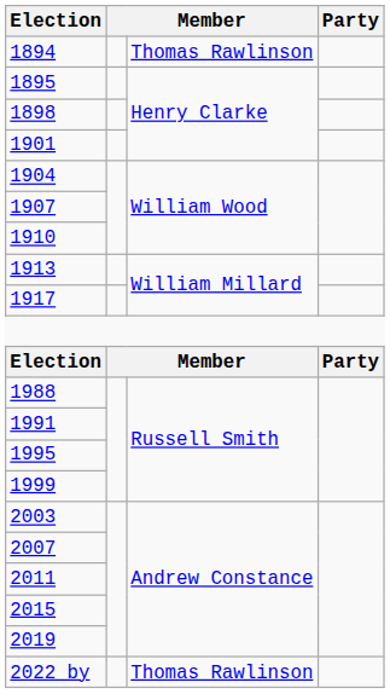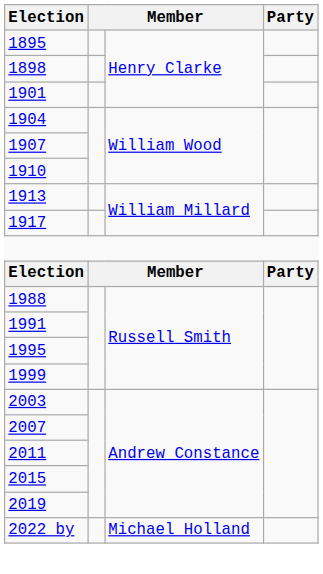- row: 1894 | Thomas Rawlinson
2022 by | column 3: Thomas Rawlinson -> Michael Holland
